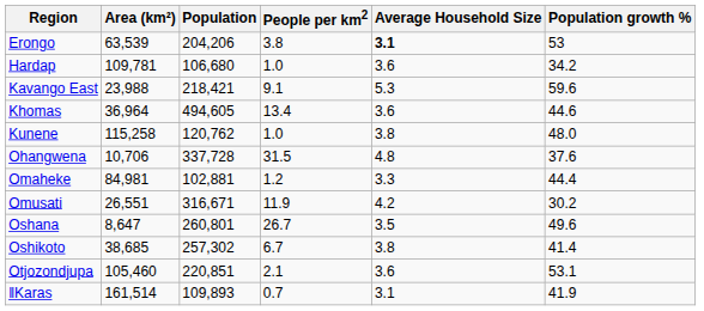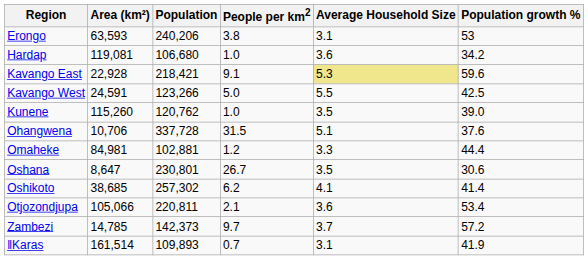Erongo | Area (km²): 63,539 -> 63,593
Erongo | Population: 204,206 -> 240,206
Erongo | Average Household Size: bold -> normal
Hardap | Area (km²): 109,781 -> 119,081
Kavango East | Area (km²): 23,988 -> 22,928
Kavango East | Average Household Size: no background -> khaki background
+ row: Kavango West | 24,591 | 123,266 | 5.0 | 5.5 | 42.5
- row: Khomas | 36,964 | 494,605 | 13.4 | 3.6 | 44.6
Kunene | Area (km²): 115,258 -> 115,260
Kunene | Average Household Size: 3.8 -> 3.5
Kunene | Population growth %: 48.0 -> 39.0
Ohangwena | Average Household Size: 4.8 -> 5.1
- row: Omusati | 26,551 | 316,671 | 11.9 | 4.2 | 30.2
Oshana | Population: 260,801 -> 230,801
Oshana | Population growth %: 49.6 -> 30.6
Oshikoto | People per km2: 6.7 -> 6.2
Oshikoto | Average Household Size: 3.8 -> 4.1
Otjozondjupa | Area (km²): 105,460 -> 105,066
Otjozondjupa | Population: 220,851 -> 220,811
Otjozondjupa | Population growth %: 53.1 -> 53.4
+ row: Zambezi | 14,785 | 142,373 | 9.7 | 3.7 | 57.2
